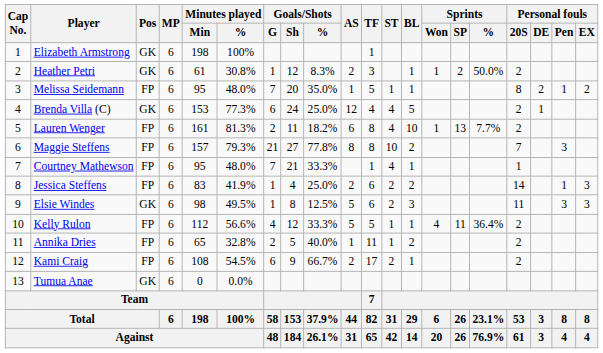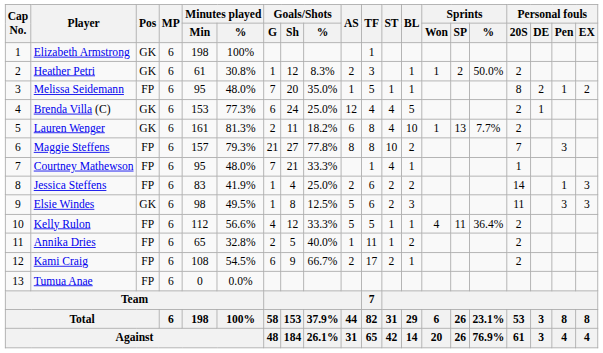Lauren Wenger | Pos: FP -> GK
Tumua Anae | Pos: GK -> FP
